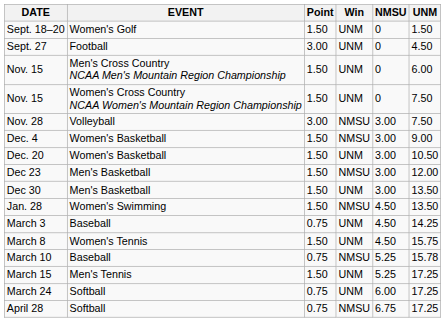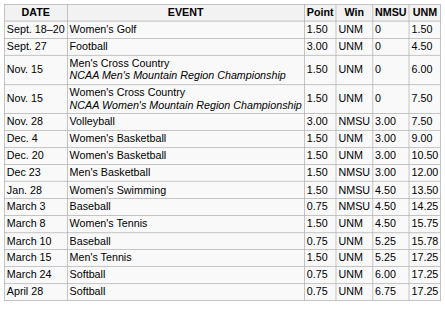Dec. 4 | Win: NMSU -> UNM
- row: Dec 30 | Men's Basketball | 1.50 | UNM | 3.00 | 13.50
March 3 | Win: UNM -> NMSU
March 10 | Win: NMSU -> UNM
April 28 | Win: NMSU -> UNM
